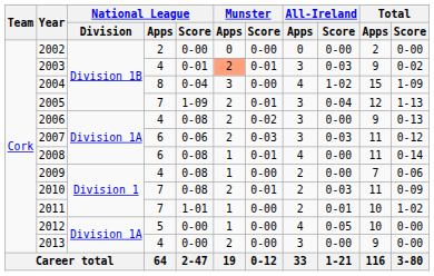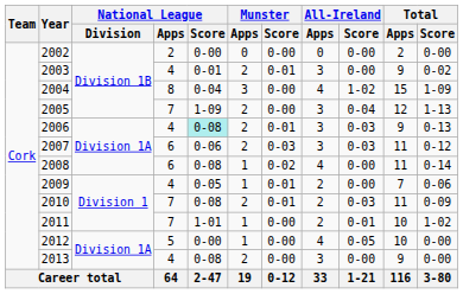2003 | Munster / Apps: lightsalmon background -> no background
2003 | All-Ireland / Score: 0-03 -> 0-00
2005 | Munster / Score: 0-01 -> 0-00
2006 | National League / Score: no background -> paleturquoise background
2006 | Munster / Score: 0-02 -> 0-01
2006 | All-Ireland / Score: 0-00 -> 0-03
2008 | Munster / Score: 0-01 -> 0-02
2009 | National League / Score: 0-08 -> 0-05
2009 | Munster / Score: 0-00 -> 0-01
2013 | National League / Score: 0-00 -> 0-08
